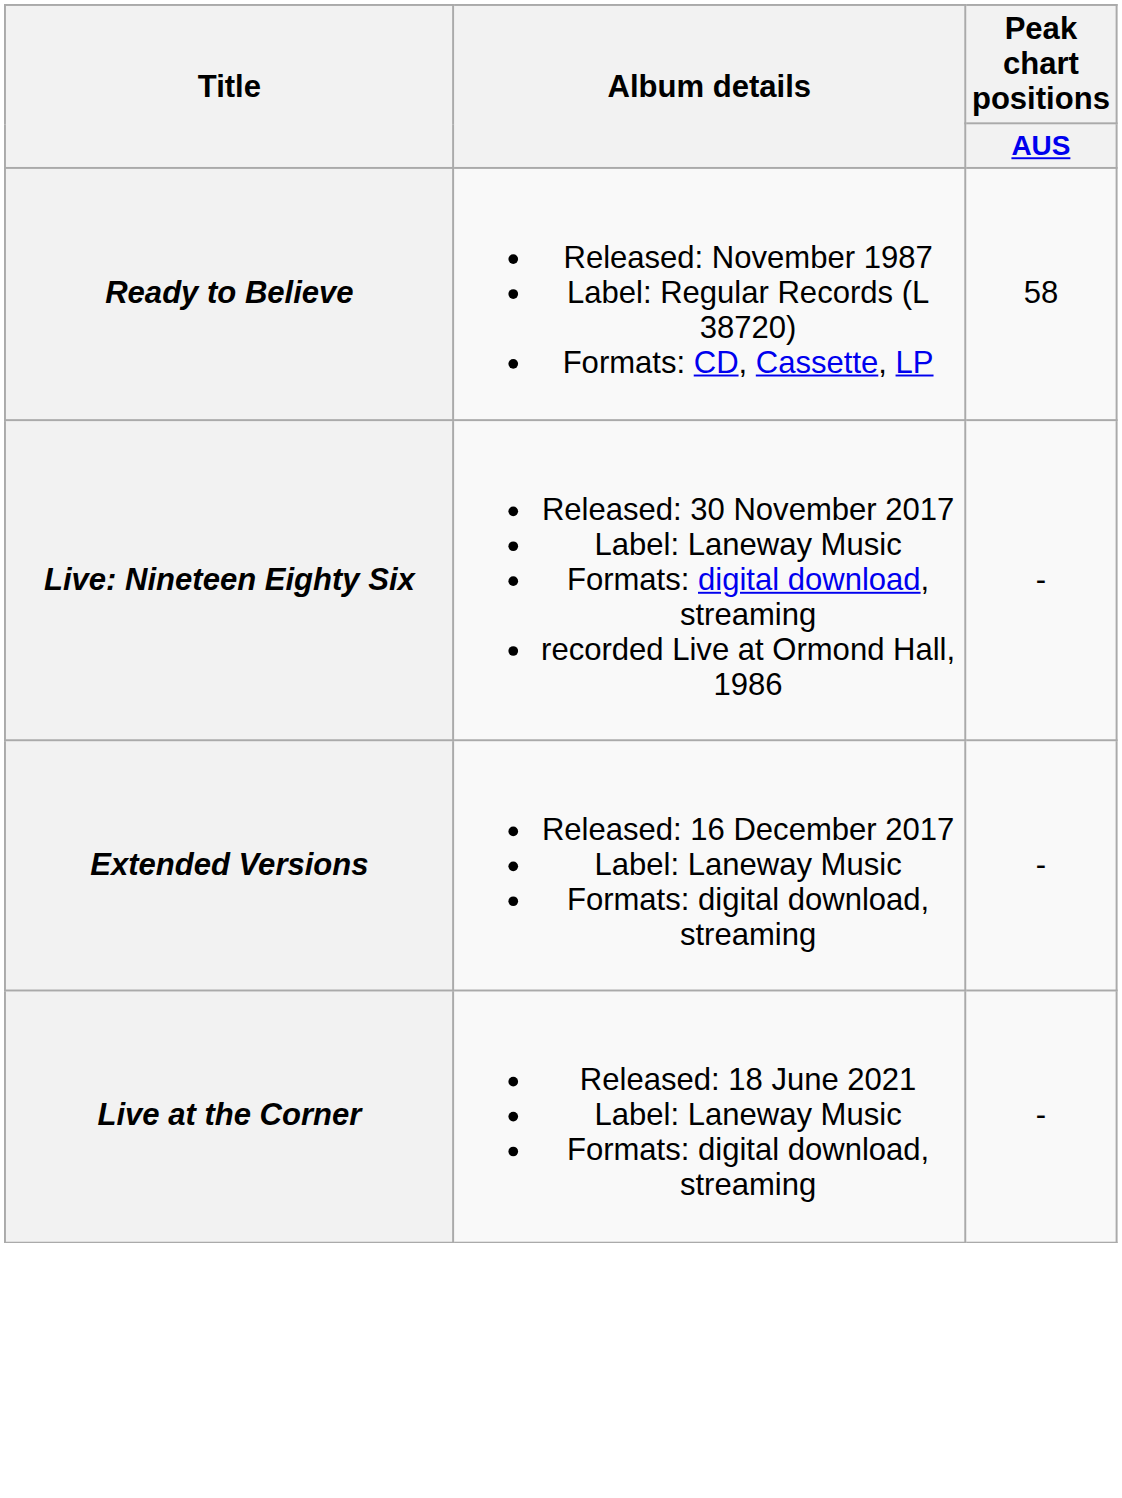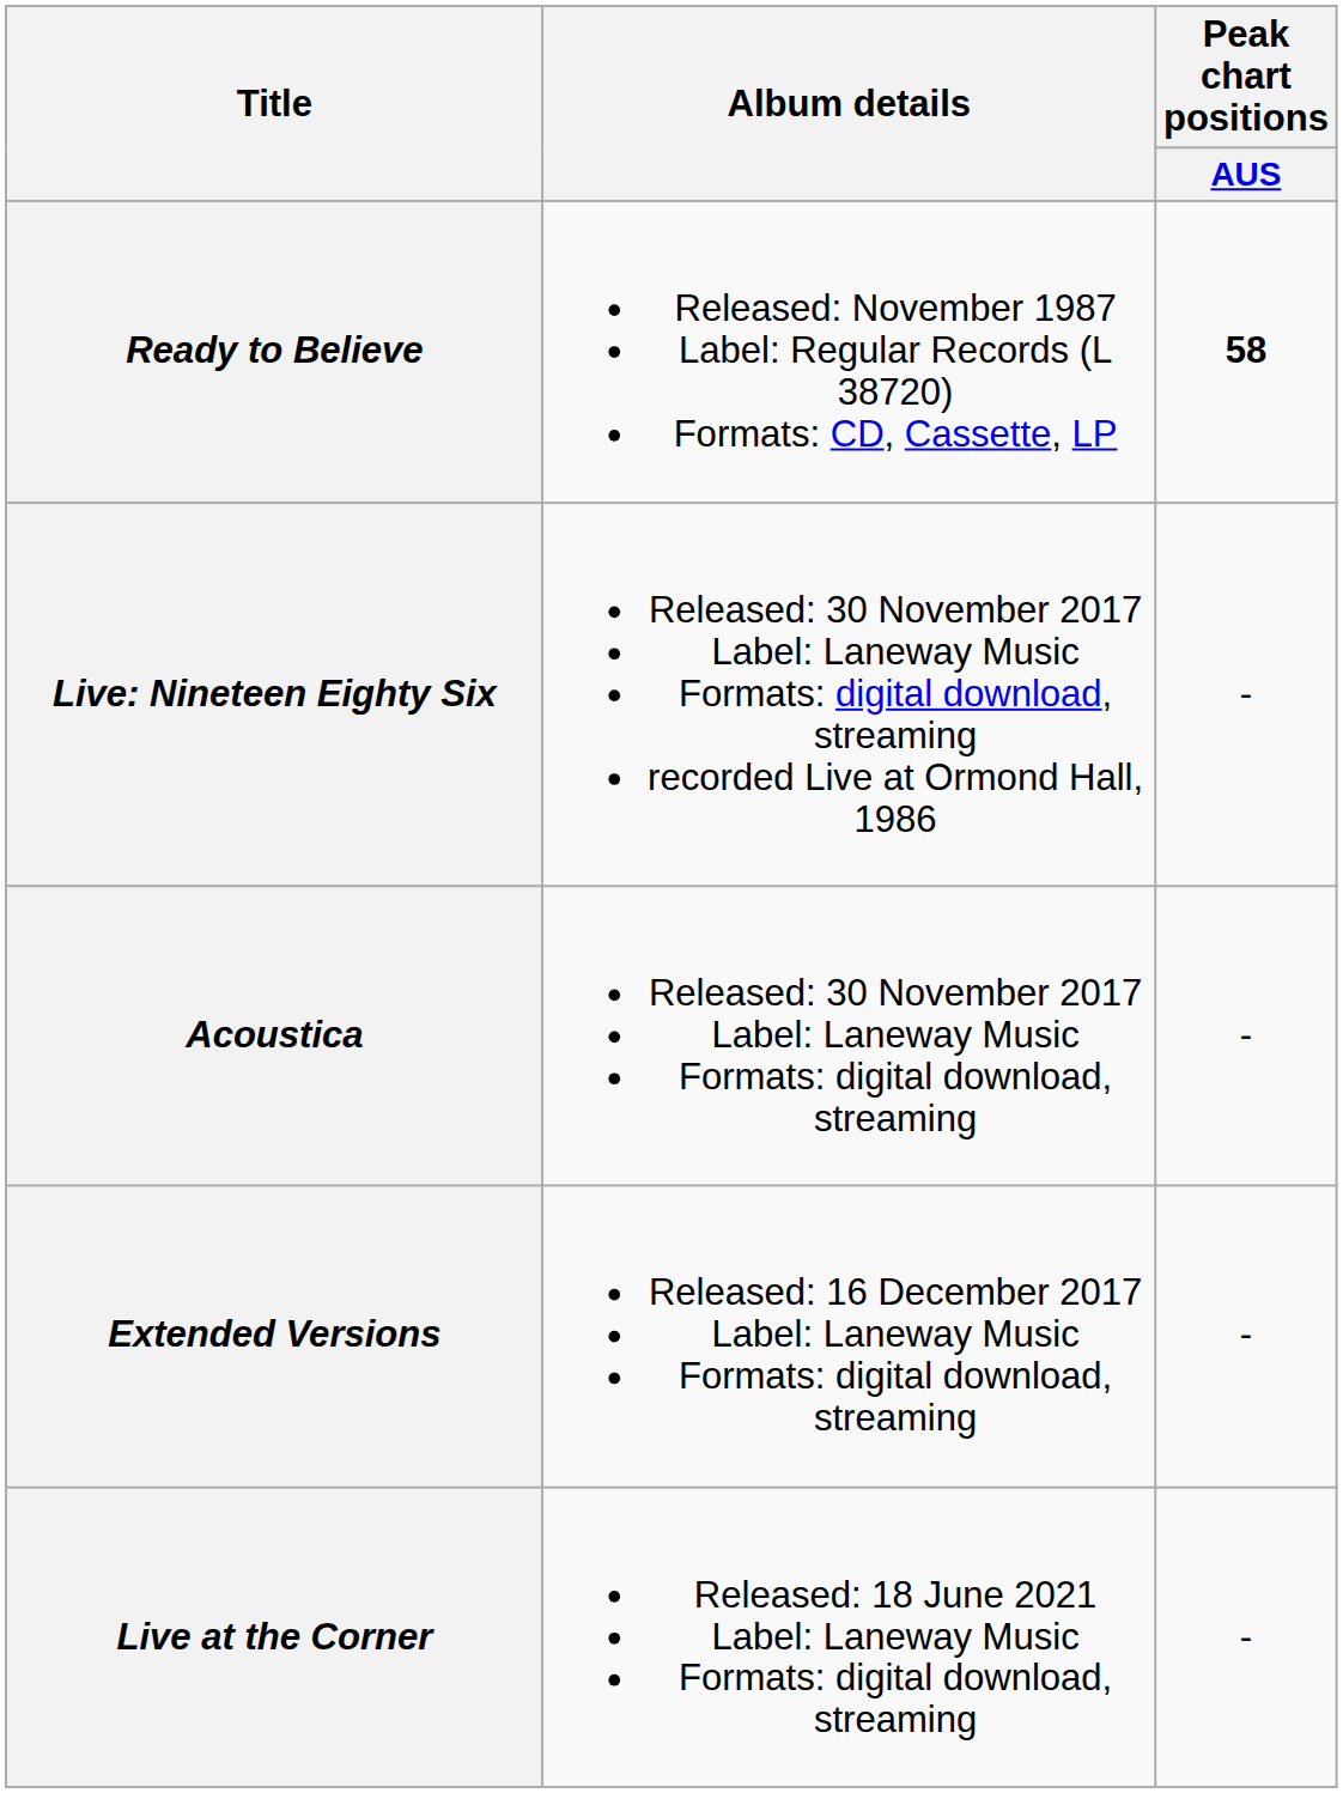Ready to Believe | Peak chart positions / AUS: normal -> bold
+ row: Acoustica | Released: 30 November 2017 Label: Laneway Music Formats: digital download, streaming | -
